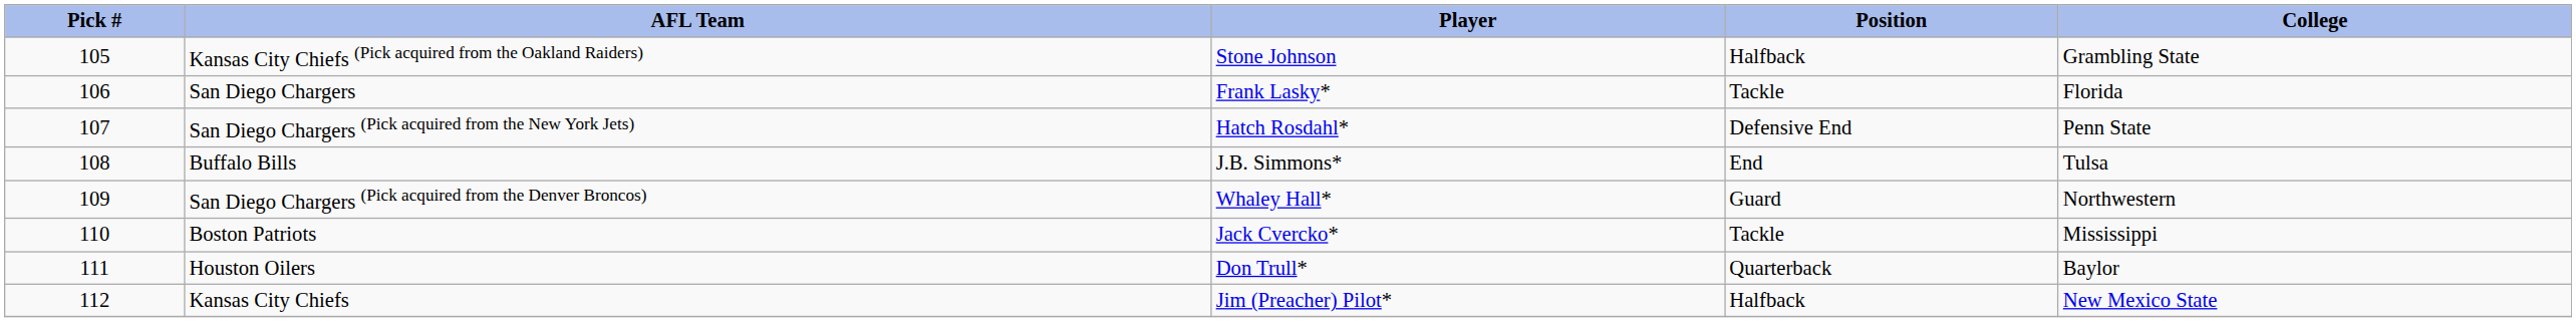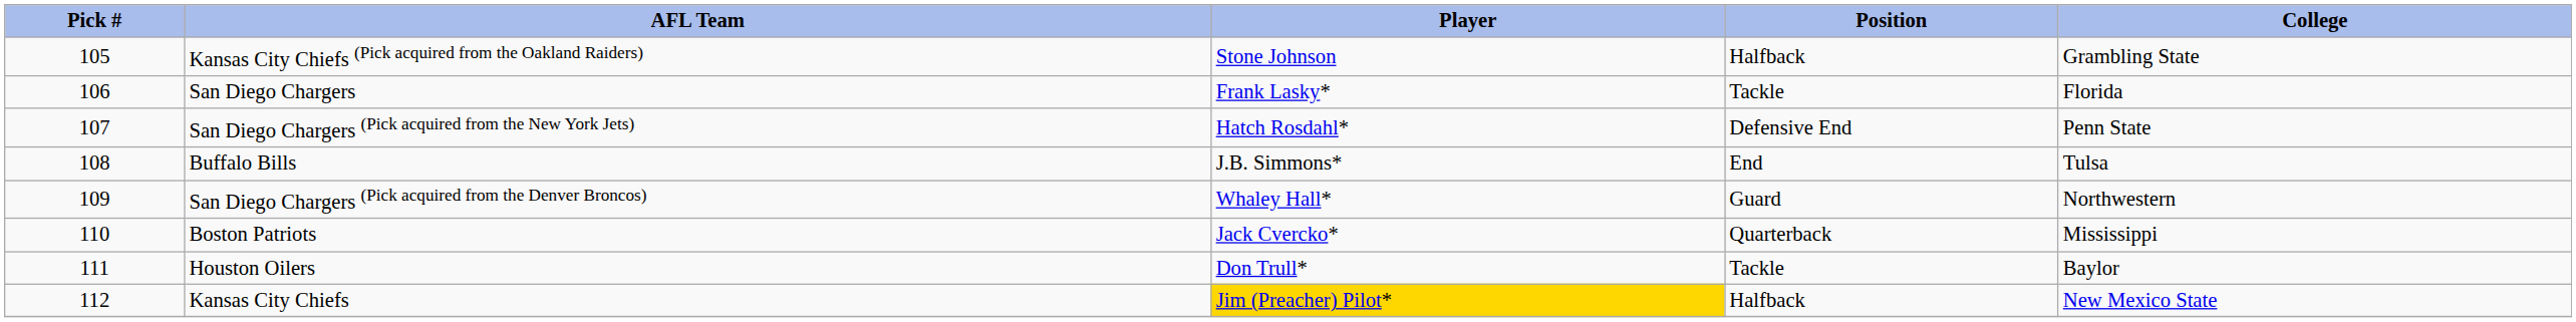Boston Patriots | Position: Tackle -> Quarterback
Houston Oilers | Position: Quarterback -> Tackle
Kansas City Chiefs | Player: no background -> gold background
